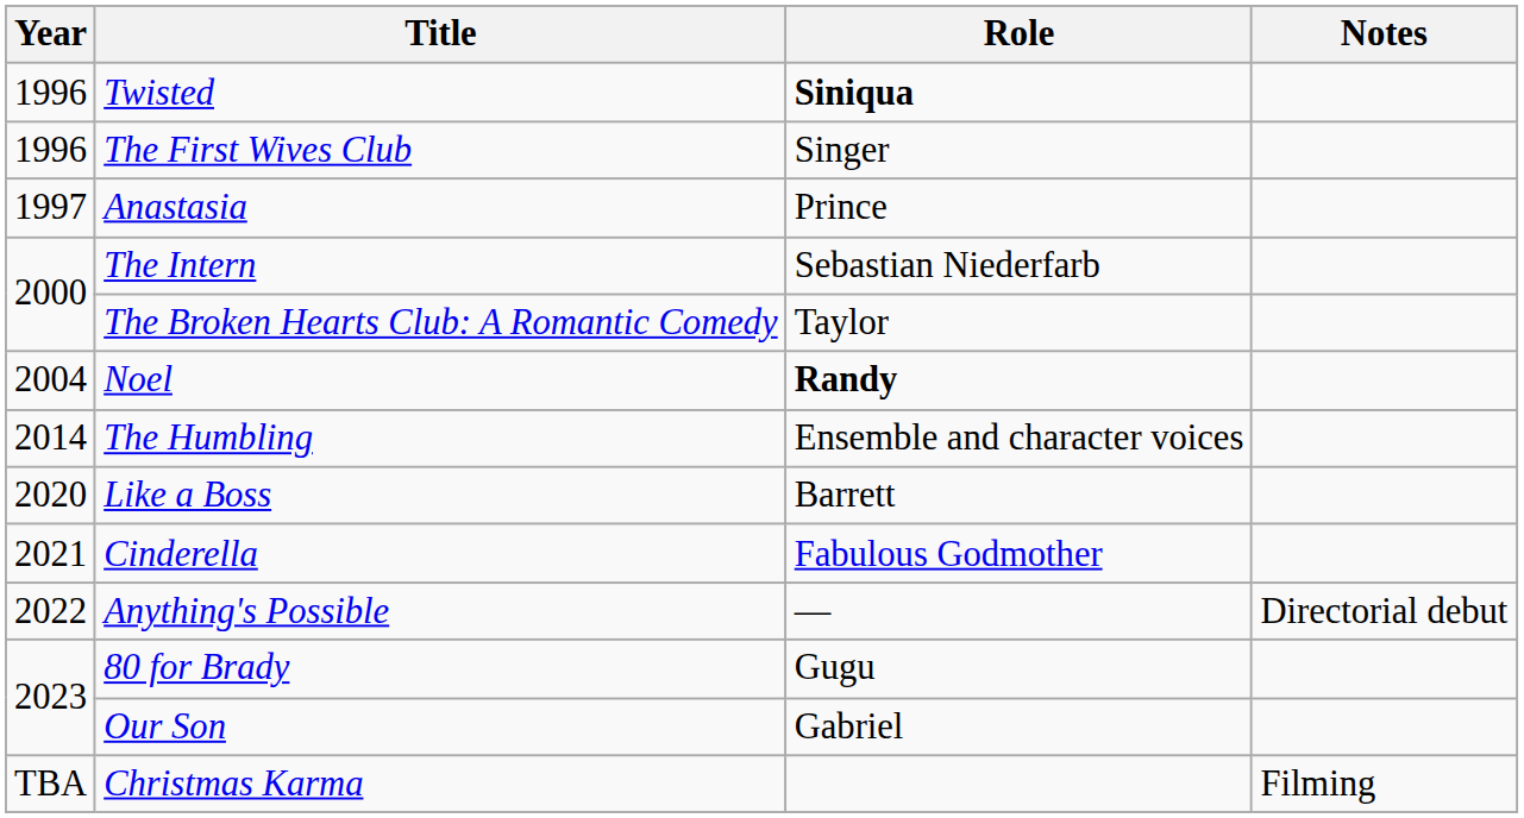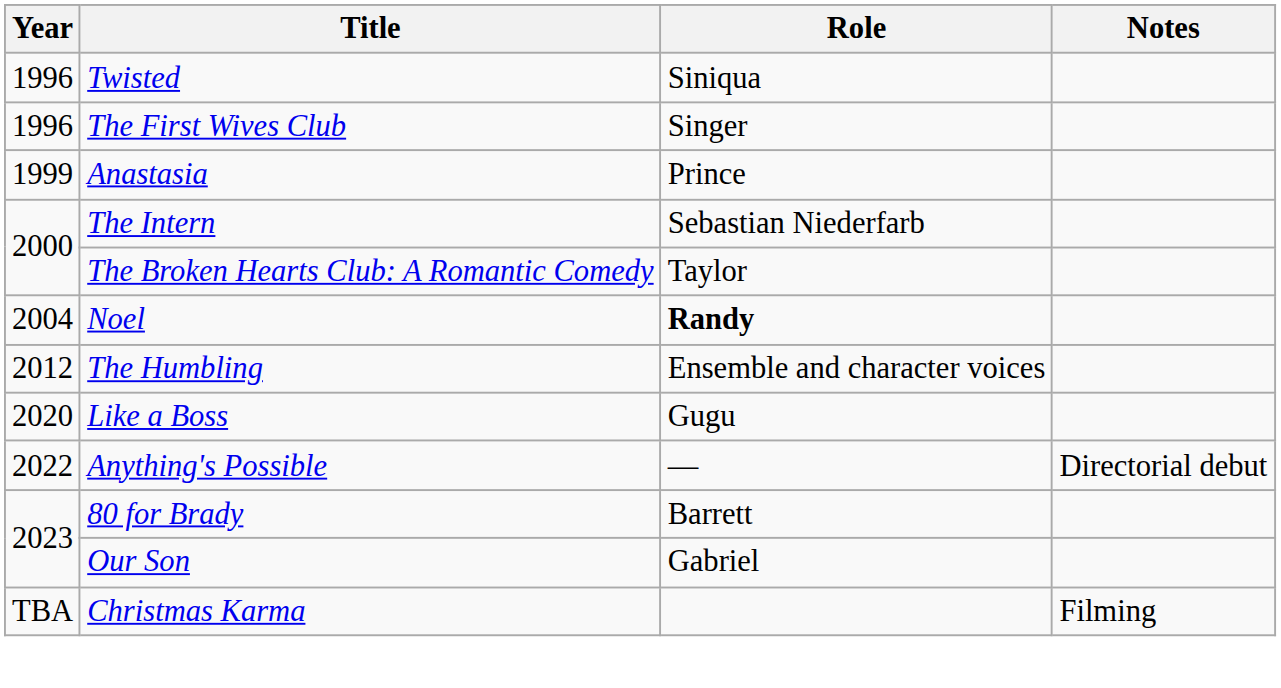Twisted | Role: bold -> normal
Anastasia | Year: 1997 -> 1999
The Humbling | Year: 2014 -> 2012
Like a Boss | Role: Barrett -> Gugu
- row: 2021 | Cinderella | Fabulous Godmother
80 for Brady | Role: Gugu -> Barrett
